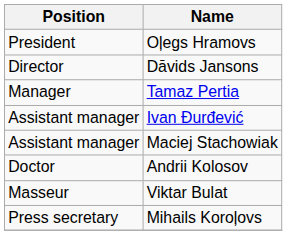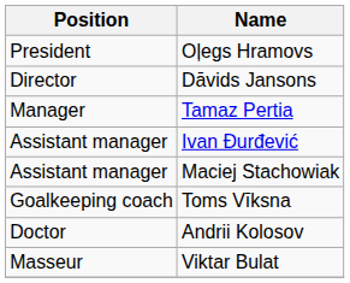+ row: Goalkeeping coach | Toms Vīksna
- row: Press secretary | Mihails Koroļovs
